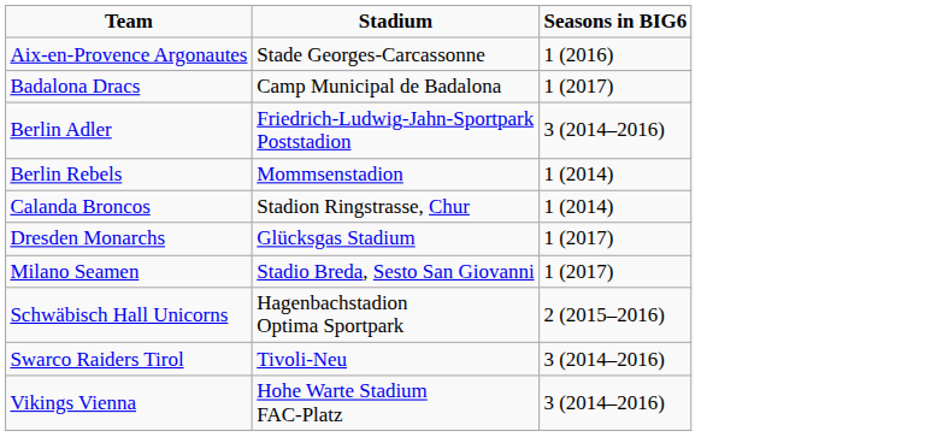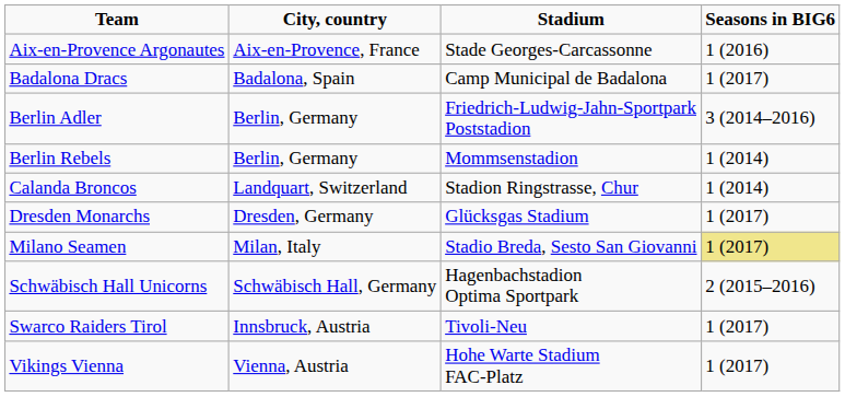+ column: City, country | Aix-en-Provence, France | Badalona, Spain | Berlin, Germany | Berlin, Germany | Landquart, Switzerland | Dresden, Germany | Milan, Italy | Schwäbisch Hall, Germany | Innsbruck, Austria | Vienna, Austria
Milano Seamen | Seasons in BIG6: no background -> khaki background
Swarco Raiders Tirol | Seasons in BIG6: 3 (2014–2016) -> 1 (2017)
Vikings Vienna | Seasons in BIG6: 3 (2014–2016) -> 1 (2017)
